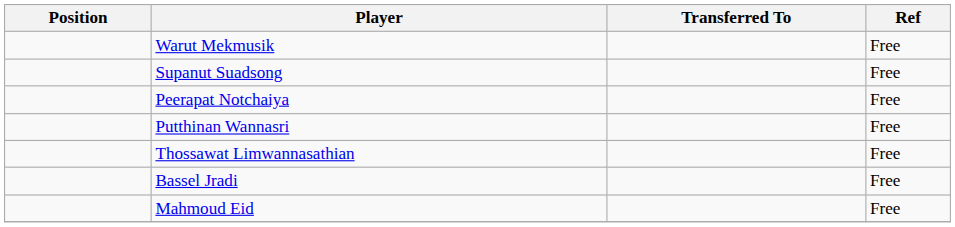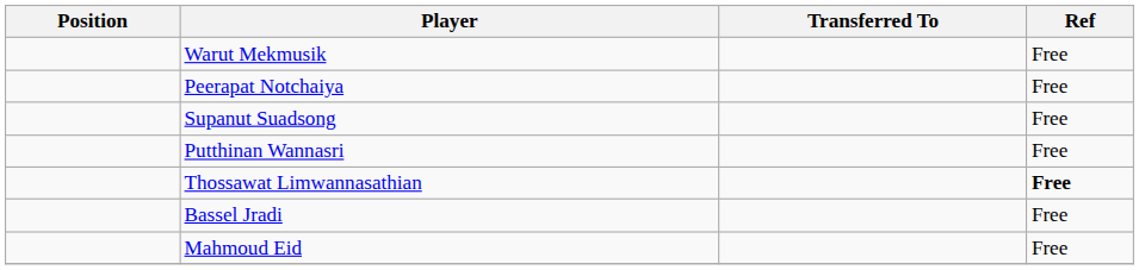rows swapped: Supanut Suadsong <-> Peerapat Notchaiya
Thossawat Limwannasathian | Ref: normal -> bold
